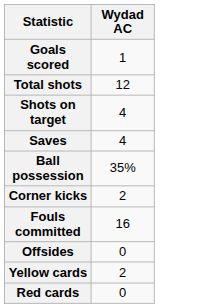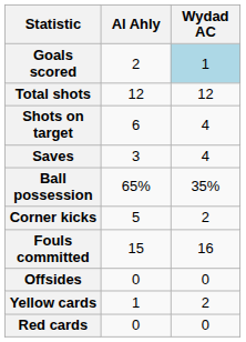+ column: Al Ahly | 2 | 12 | 6 | 3 | 65% | 5 | 15 | 0 | 1 | 0
Goals scored | Wydad AC: no background -> lightblue background
